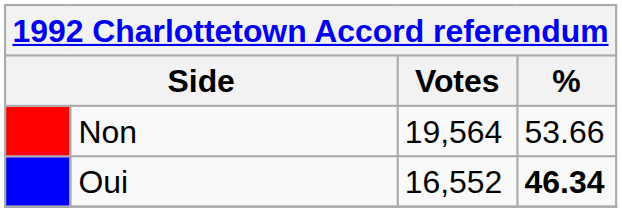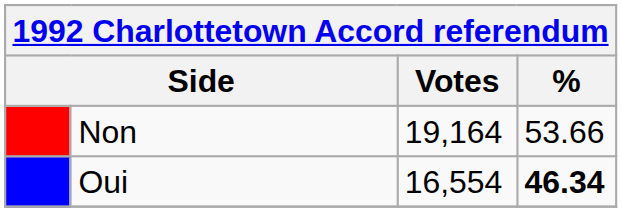Non | Votes: 19,564 -> 19,164
Oui | Votes: 16,552 -> 16,554
